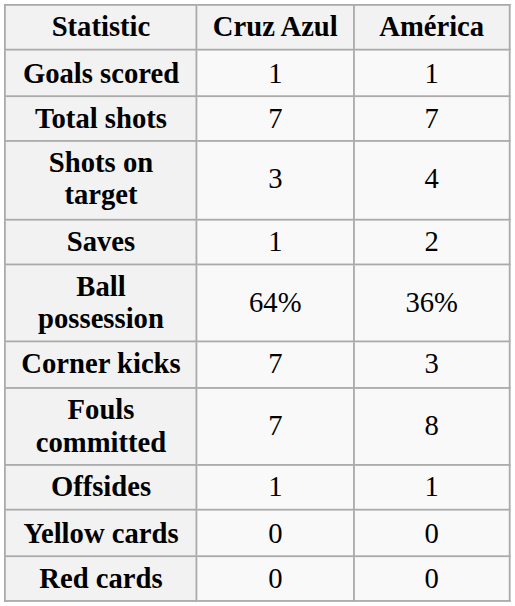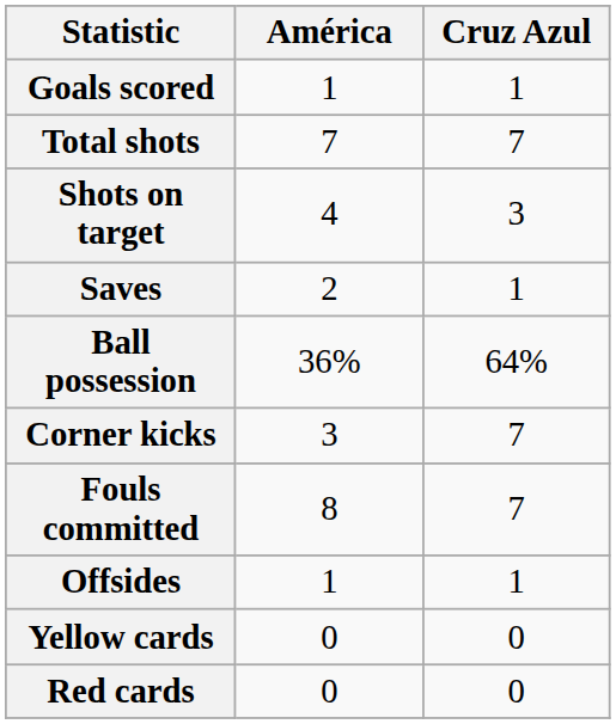columns swapped: Cruz Azul <-> América
